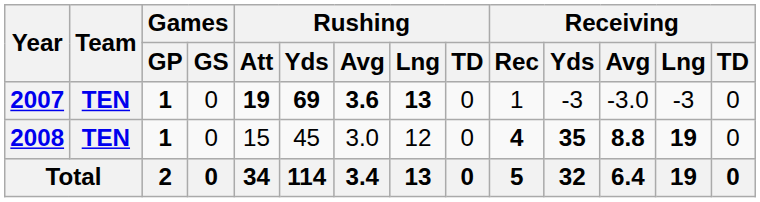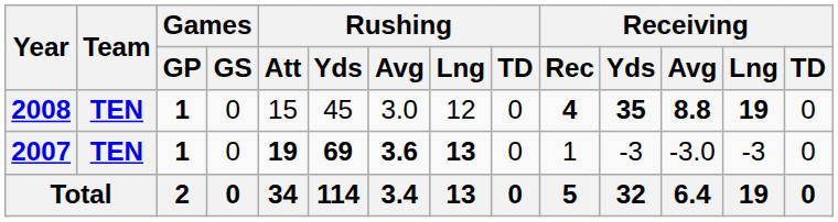rows swapped: 2007 <-> 2008
